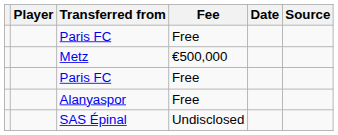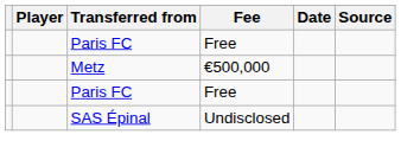- row: Alanyaspor | Free
